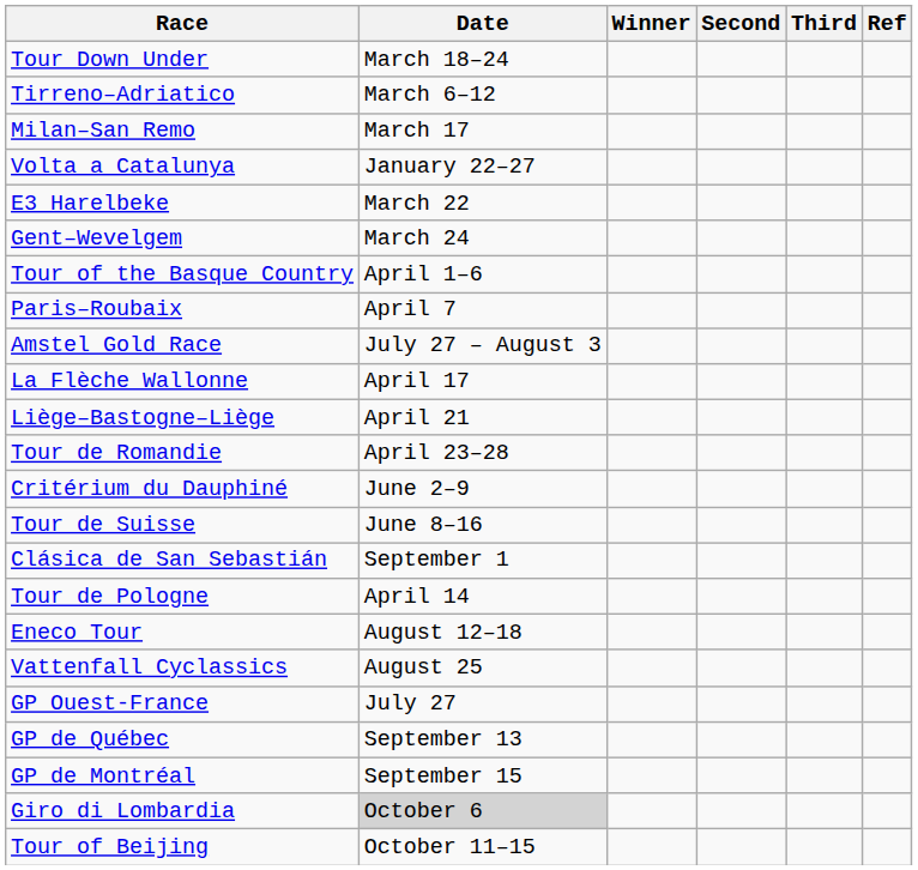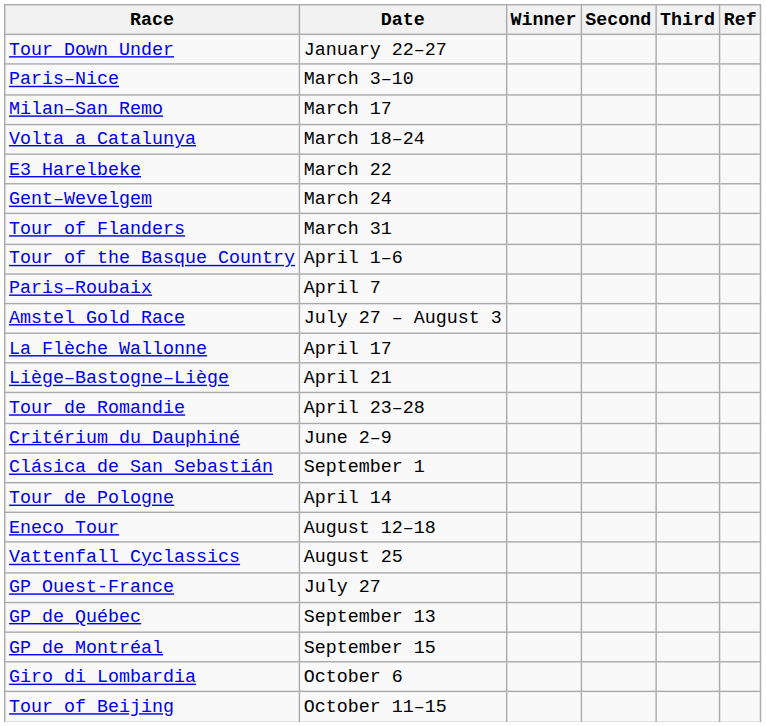Tour Down Under | Date: March 18–24 -> January 22–27
+ row: Paris–Nice | March 3–10
- row: Tirreno–Adriatico | March 6–12
Volta a Catalunya | Date: January 22–27 -> March 18–24
+ row: Tour of Flanders | March 31
- row: Tour de Suisse | June 8–16
Giro di Lombardia | Date: lightgrey background -> no background
